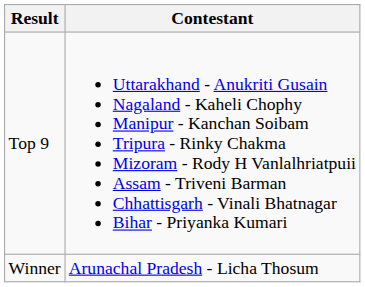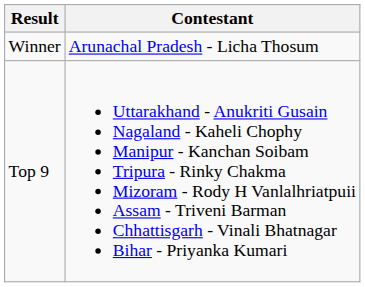rows swapped: Winner <-> Top 9
